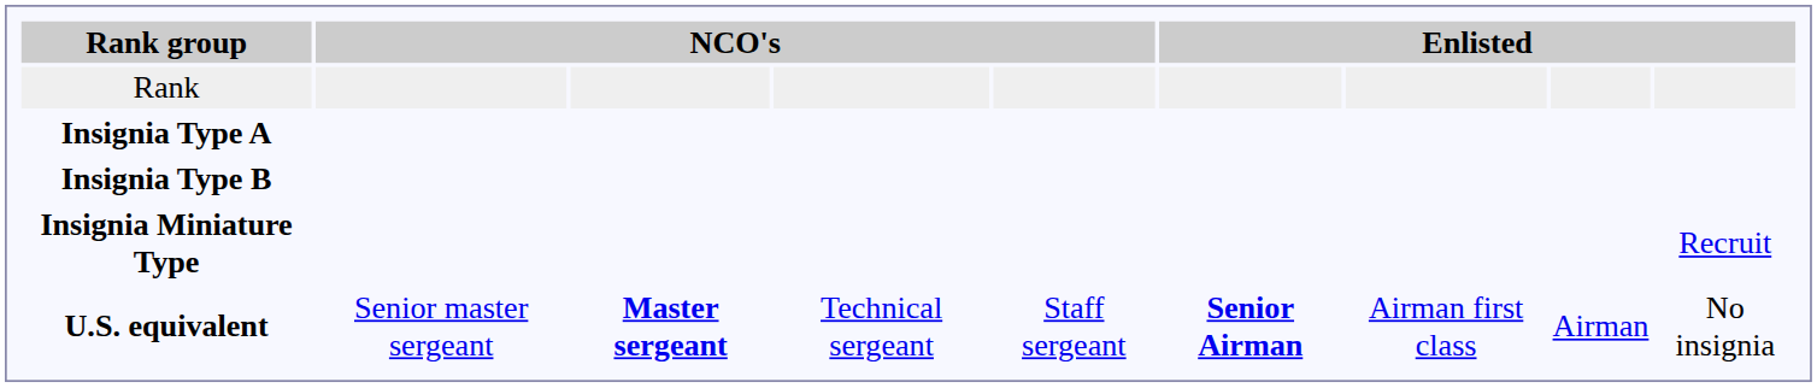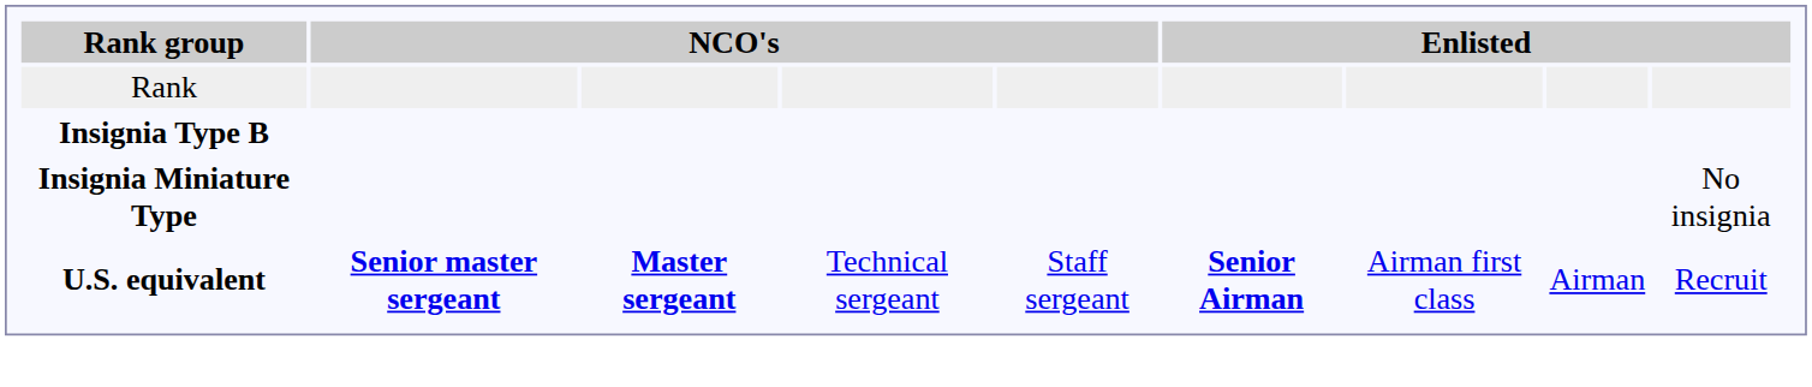- row: Insignia Type A
Insignia Miniature Type | column 9: Recruit -> No insignia
U.S. equivalent | column 2: normal -> bold
U.S. equivalent | column 9: No insignia -> Recruit
